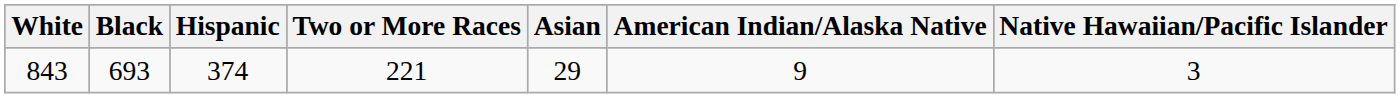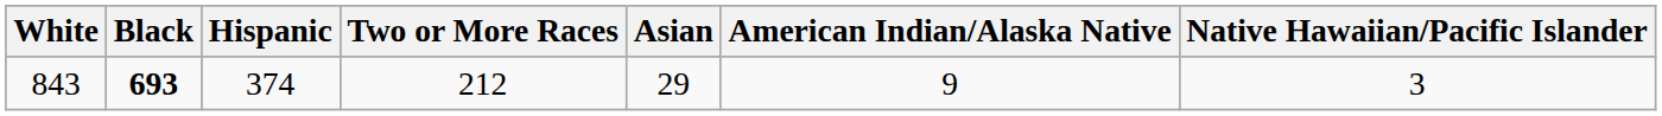843 | Black: normal -> bold
843 | Two or More Races: 221 -> 212
